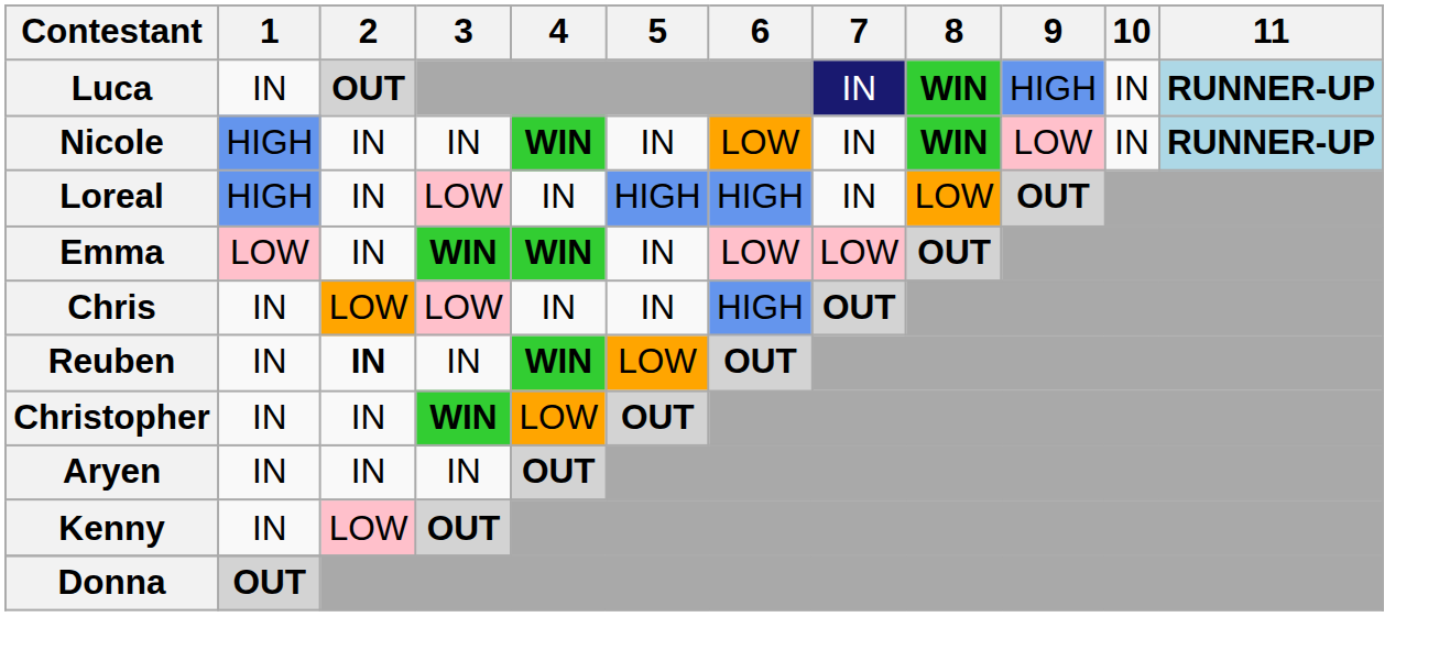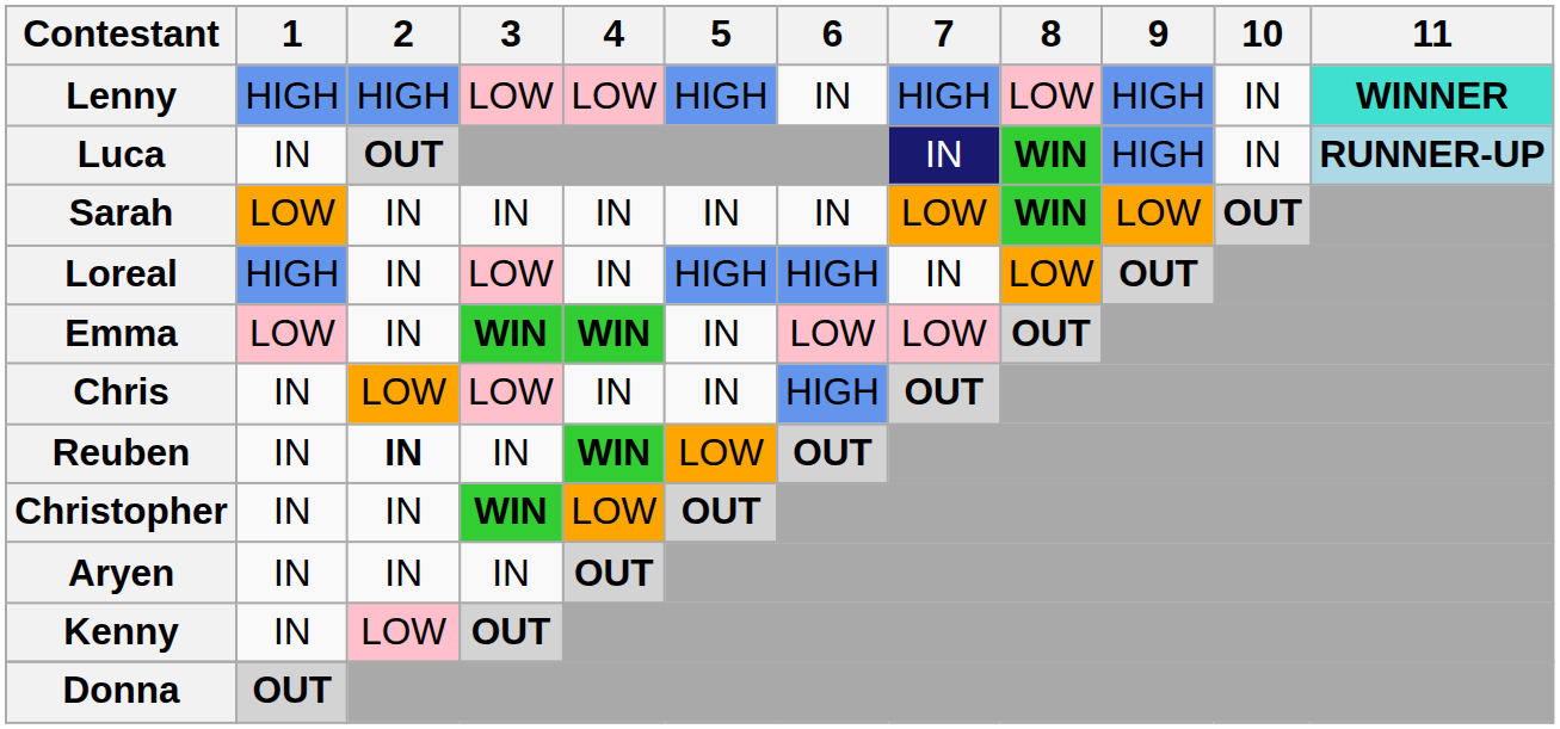+ row: Lenny | HIGH | HIGH | LOW | LOW | HIGH | IN | HIGH | LOW | HIGH | IN | WINNER
- row: Nicole | HIGH | IN | IN | WIN | IN | LOW | IN | WIN | LOW | IN | RUNNER-UP
+ row: Sarah | LOW | IN | IN | IN | IN | IN | LOW | WIN | LOW | OUT
